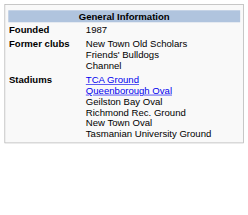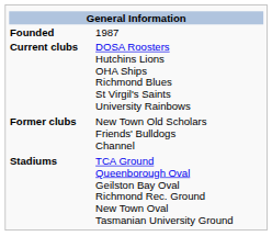+ row: Current clubs | DOSA Roosters Hutchins Lions OHA Ships Richmond Blues St Virgil's Saints University Rainbows
